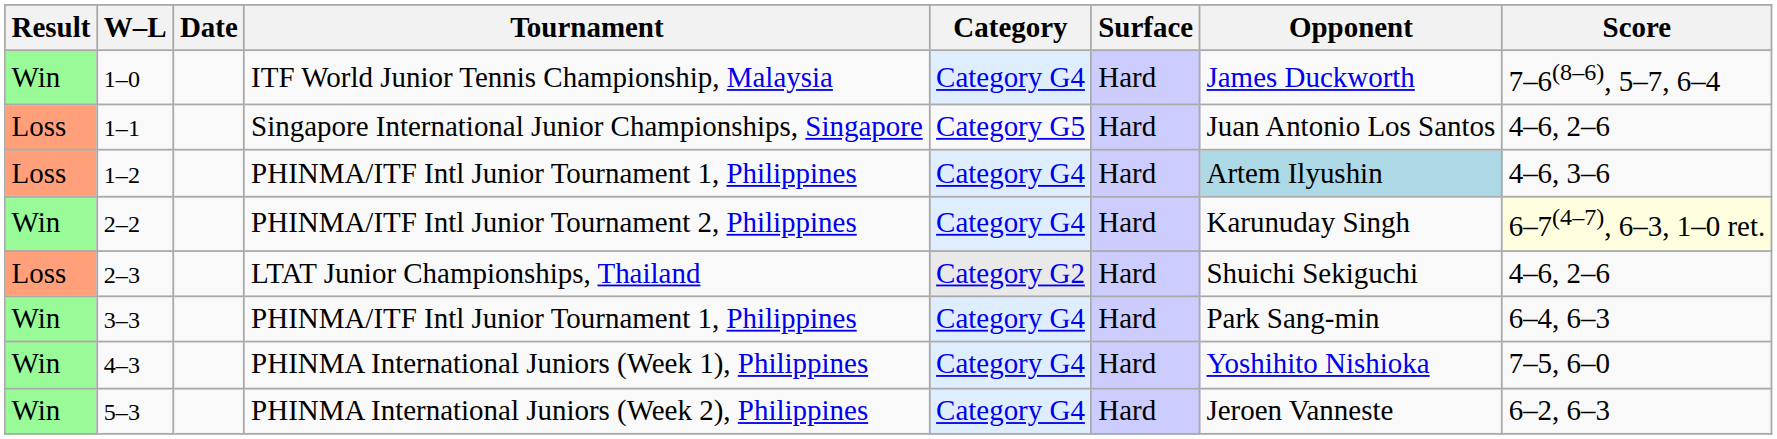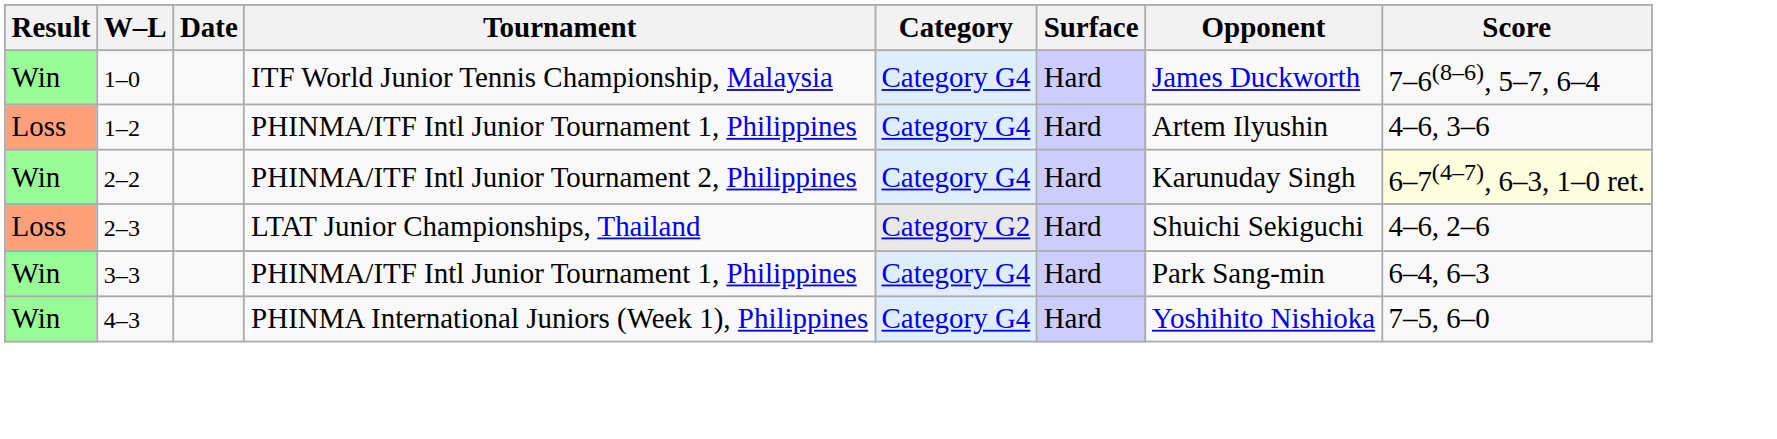- row: Loss | 1–1 | Singapore International Junior Championships, Singapore | Category G5 | Hard | Juan Antonio Los Santos | 4–6, 2–6
1–2 | Opponent: lightblue background -> no background
- row: Win | 5–3 | PHINMA International Juniors (Week 2), Philippines | Category G4 | Hard | Jeroen Vanneste | 6–2, 6–3
